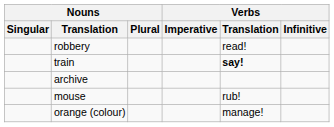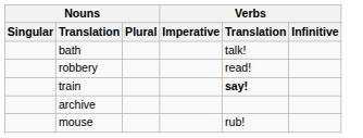+ row: bath | talk!
- row: orange (colour) | manage!
